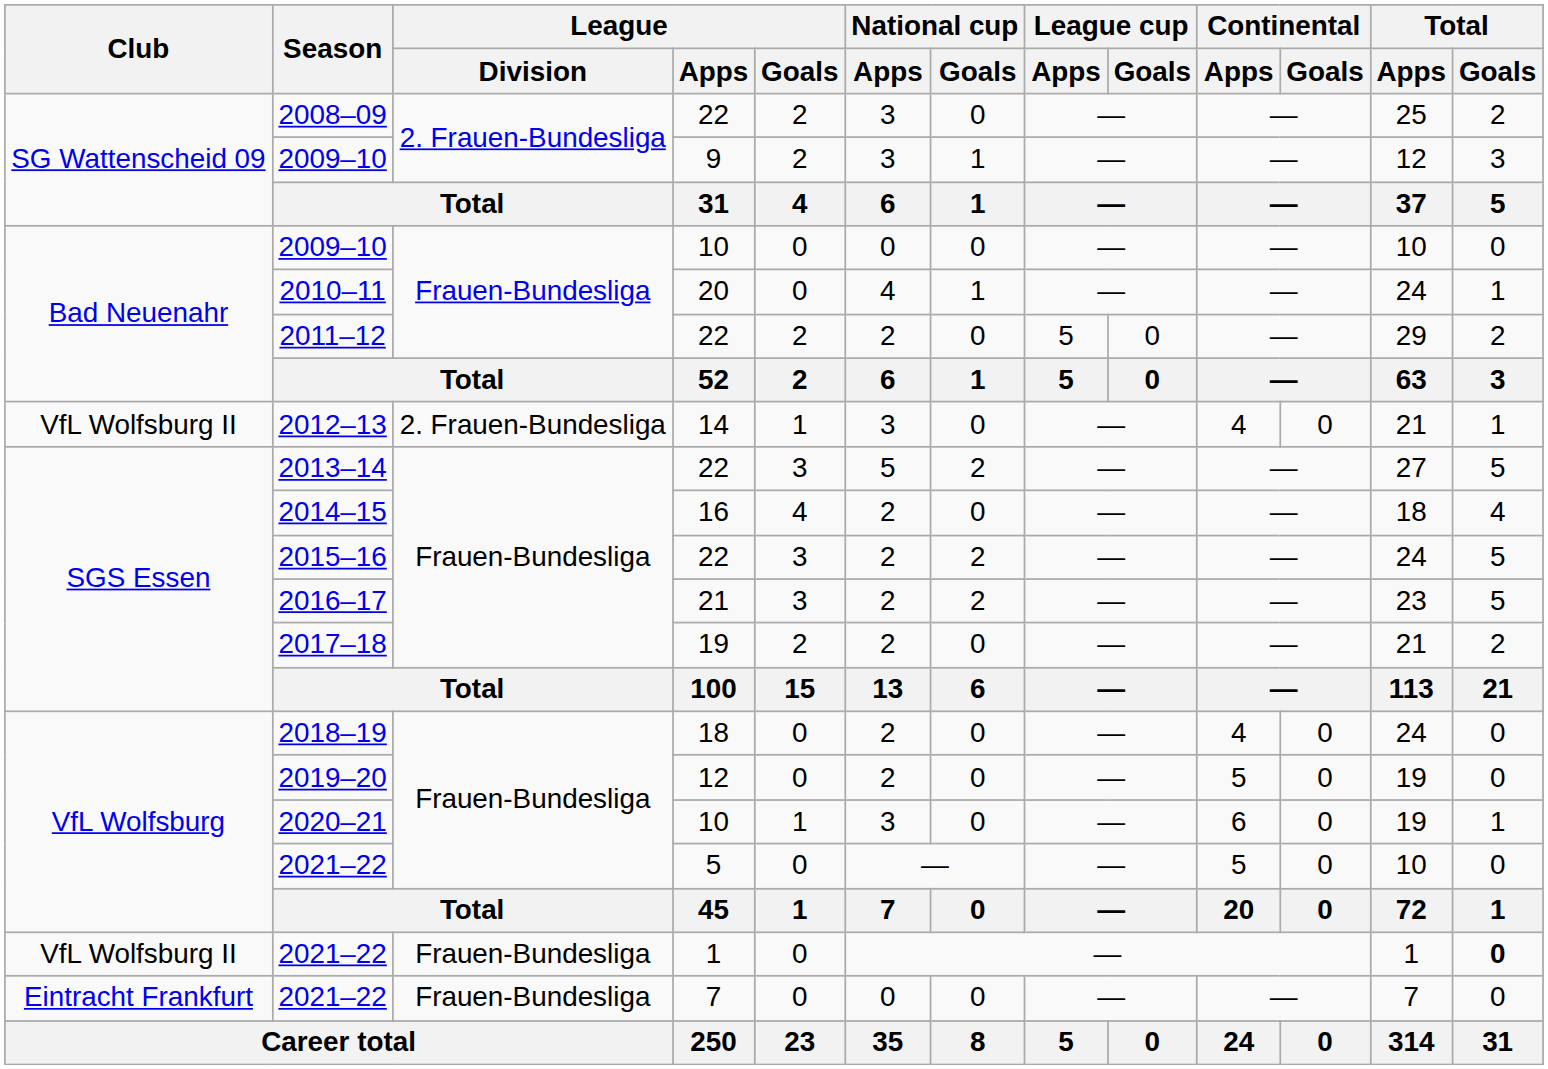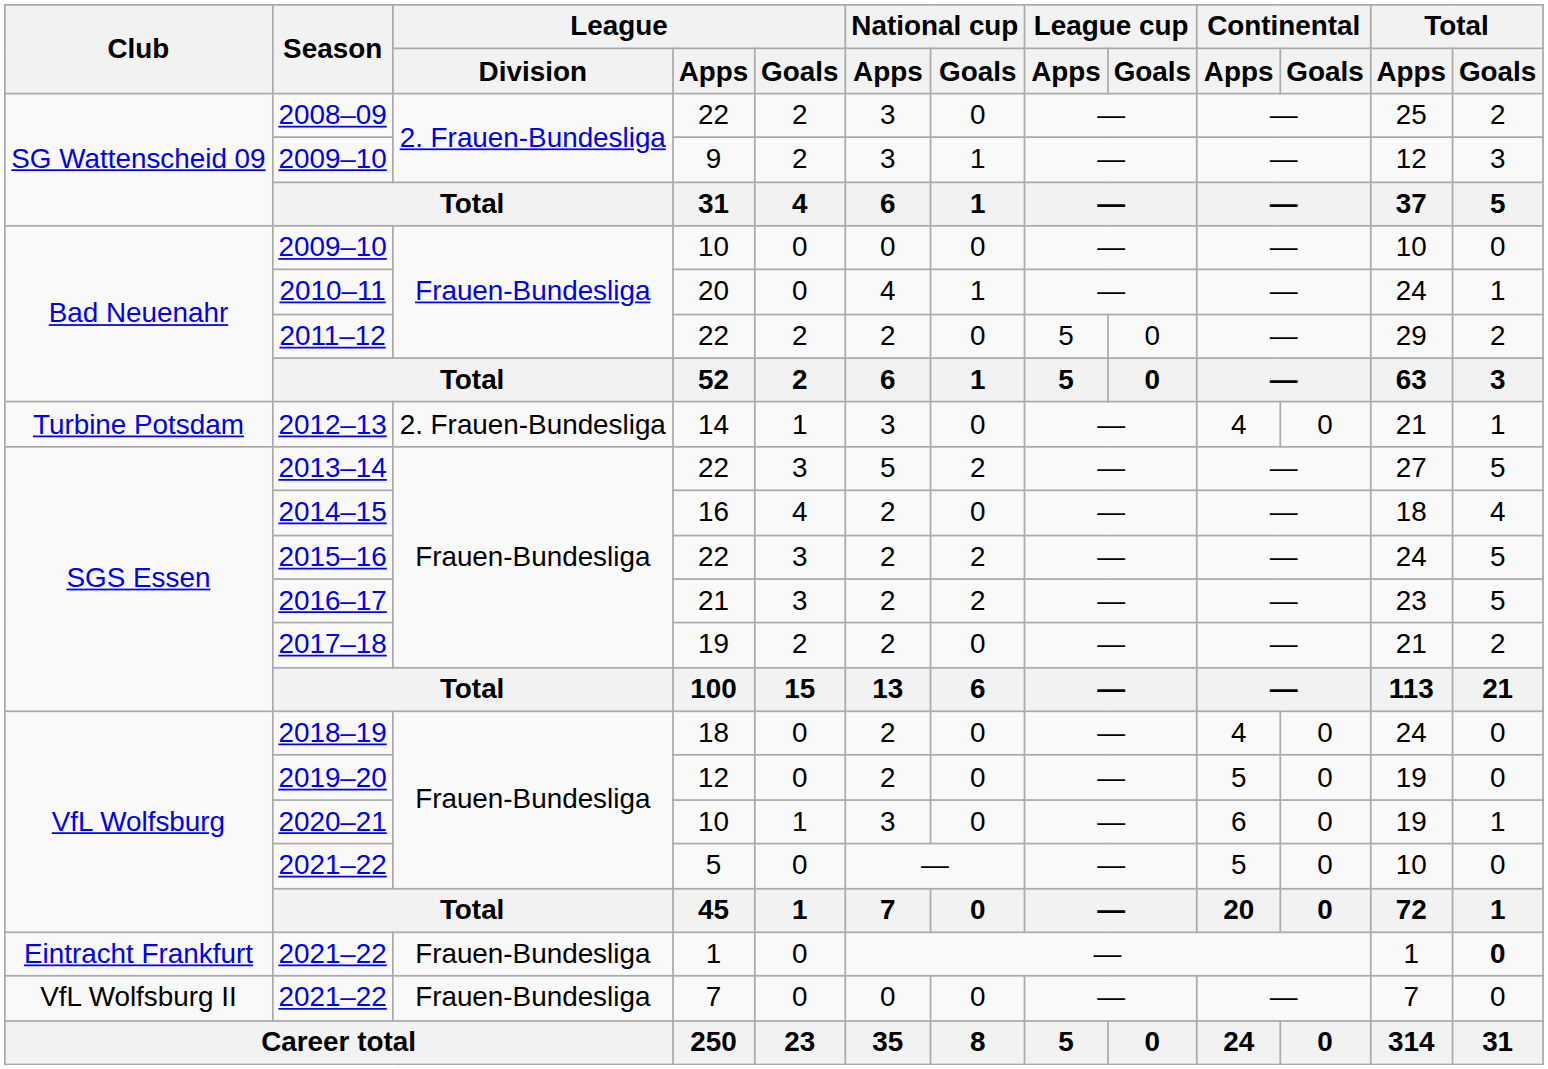2012–13 | Club: VfL Wolfsburg II -> Turbine Potsdam
2021–22 / 1 | Club: VfL Wolfsburg II -> Eintracht Frankfurt
2021–22 / 7 | Club: Eintracht Frankfurt -> VfL Wolfsburg II
